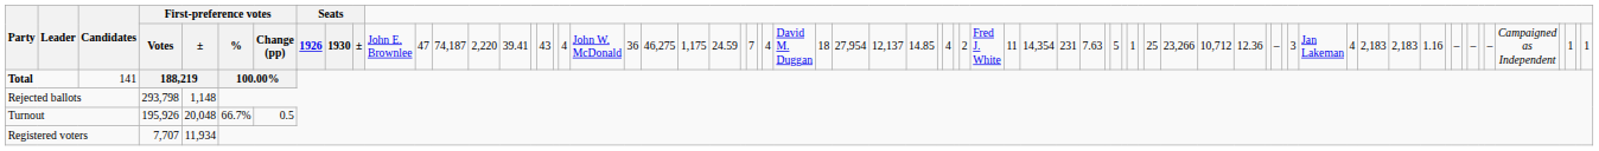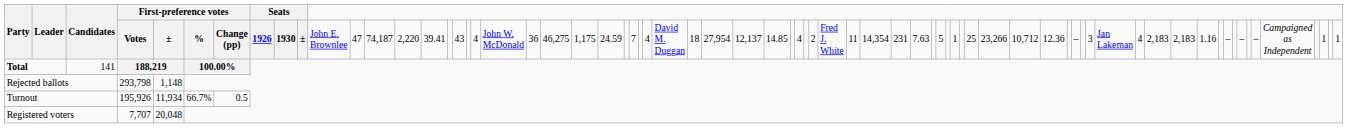Turnout | column 6: 20,048 -> 11,934
Registered voters | column 6: 11,934 -> 20,048
